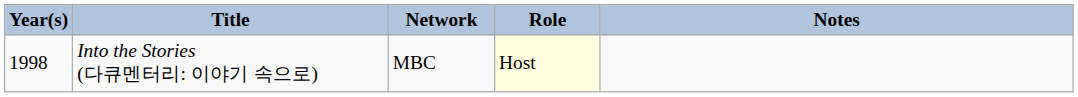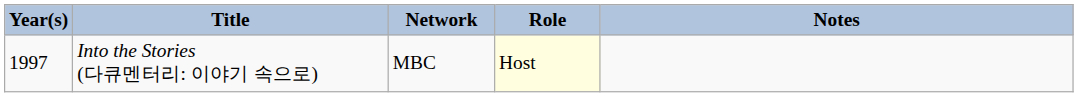Into the Stories (다큐멘터리: 이야기 속으로) | Year(s): 1998 -> 1997
